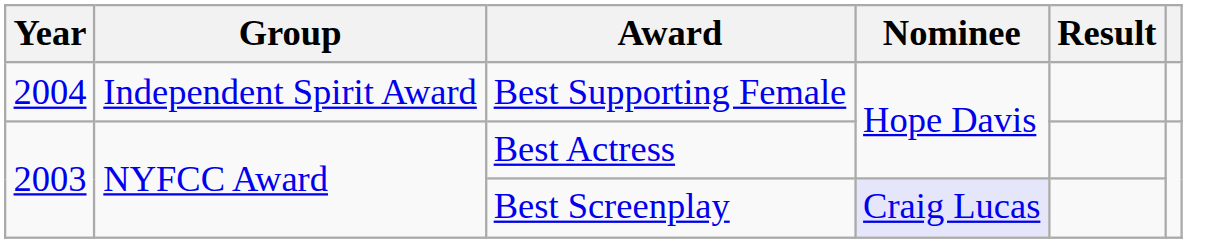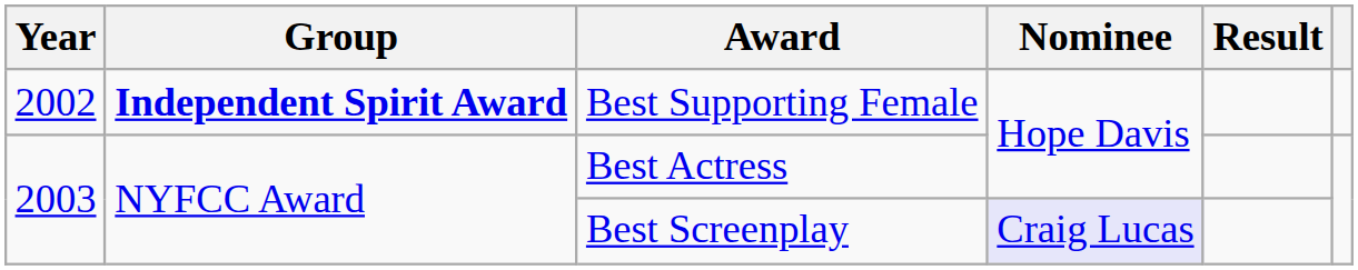Best Supporting Female | Year: 2004 -> 2002
Best Supporting Female | Group: normal -> bold
